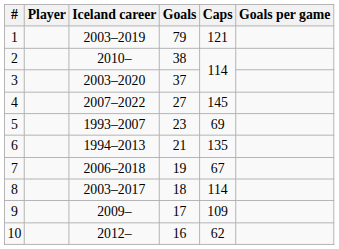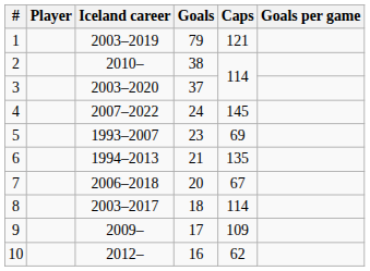4 | Goals: 27 -> 24
7 | Goals: 19 -> 20
